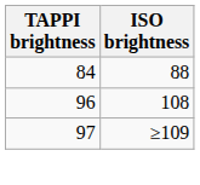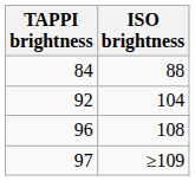+ row: 92 | 104
